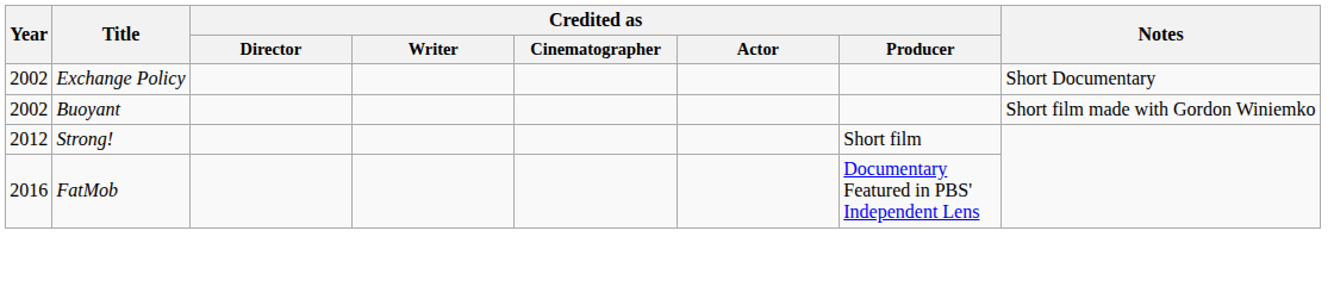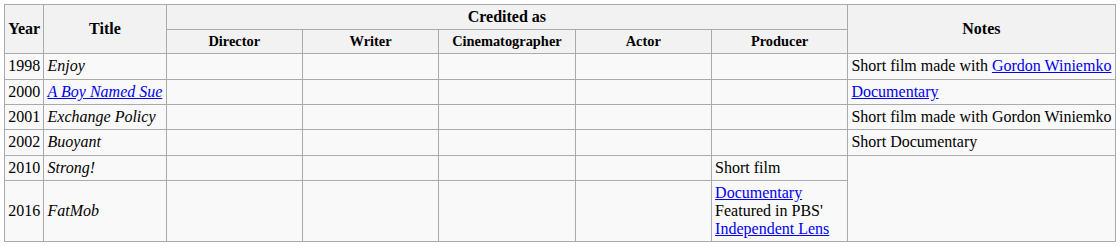+ row: 1998 | Enjoy | Short film made with Gordon Winiemko
+ row: 2000 | A Boy Named Sue | Documentary
Exchange Policy | Year: 2002 -> 2001
Exchange Policy | Notes: Short Documentary -> Short film made with Gordon Winiemko
Buoyant | Notes: Short film made with Gordon Winiemko -> Short Documentary
Strong! | Year: 2012 -> 2010
